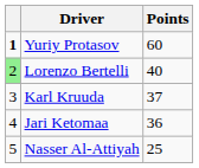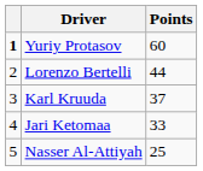Lorenzo Bertelli | column 1: lightgreen background -> no background
Lorenzo Bertelli | Points: 40 -> 44
Jari Ketomaa | Points: 36 -> 33
